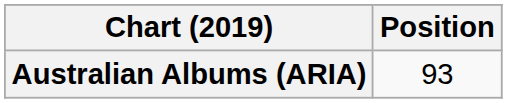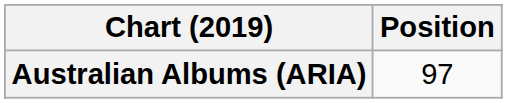Australian Albums (ARIA) | Position: 93 -> 97
